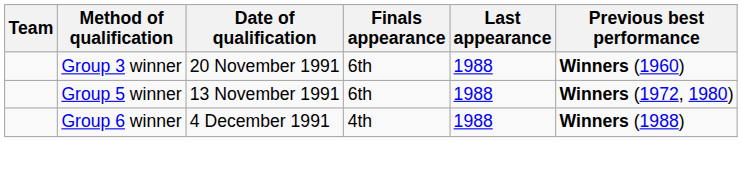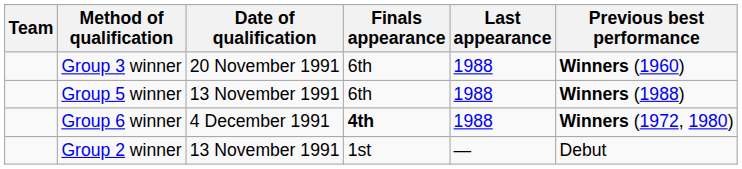Group 5 winner | Previous best performance: Winners (1972, 1980) -> Winners (1988)
Group 6 winner | Finals appearance: normal -> bold
Group 6 winner | Previous best performance: Winners (1988) -> Winners (1972, 1980)
+ row: Group 2 winner | 13 November 1991 | 1st | — | Debut
